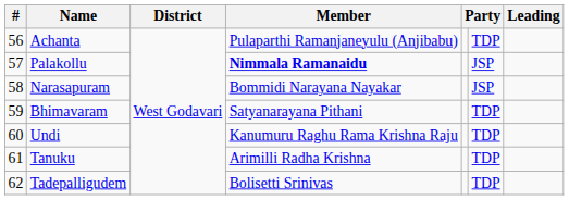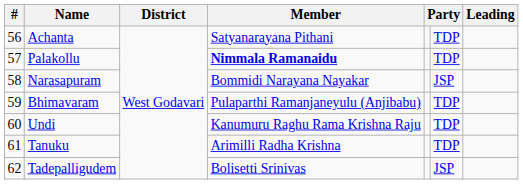Achanta | Member: Pulaparthi Ramanjaneyulu (Anjibabu) -> Satyanarayana Pithani
Palakollu | column 6: JSP -> TDP
Bhimavaram | Member: Satyanarayana Pithani -> Pulaparthi Ramanjaneyulu (Anjibabu)
Tadepalligudem | column 6: TDP -> JSP
